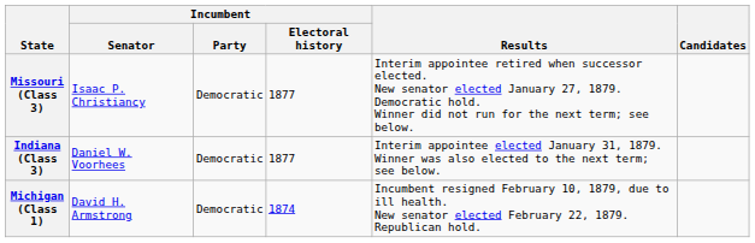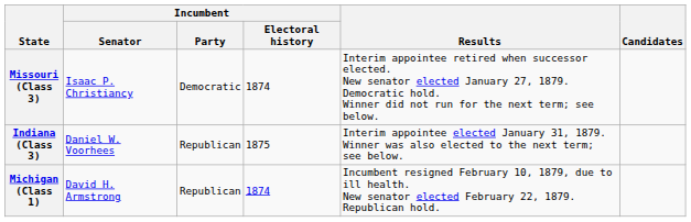Missouri (Class 3) | Incumbent / Electoral history: 1877 -> 1874
Indiana (Class 3) | Incumbent / Party: Democratic -> Republican
Indiana (Class 3) | Incumbent / Electoral history: 1877 -> 1875
Michigan (Class 1) | Incumbent / Party: Democratic -> Republican
